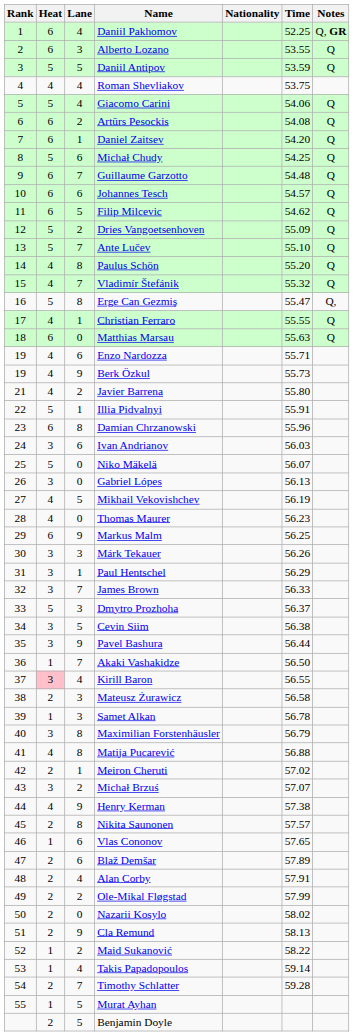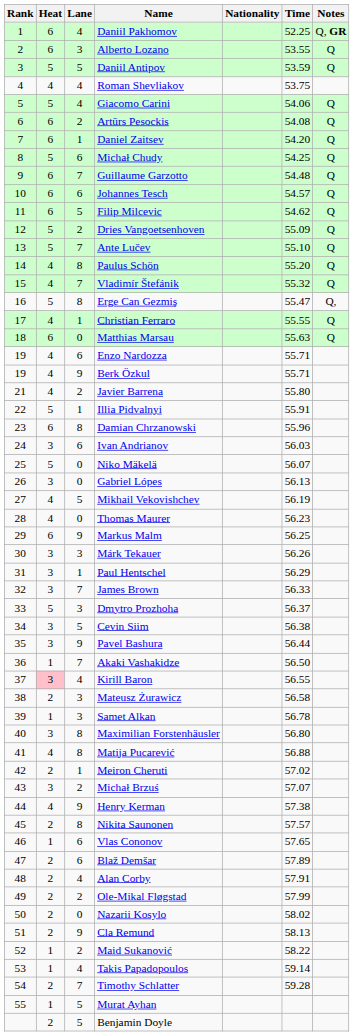Berk Özkul | Time: 55.73 -> 55.71
Maximilian Forstenhäusler | Time: 56.79 -> 56.80
